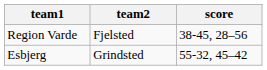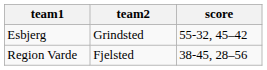rows swapped: Esbjerg <-> Region Varde
